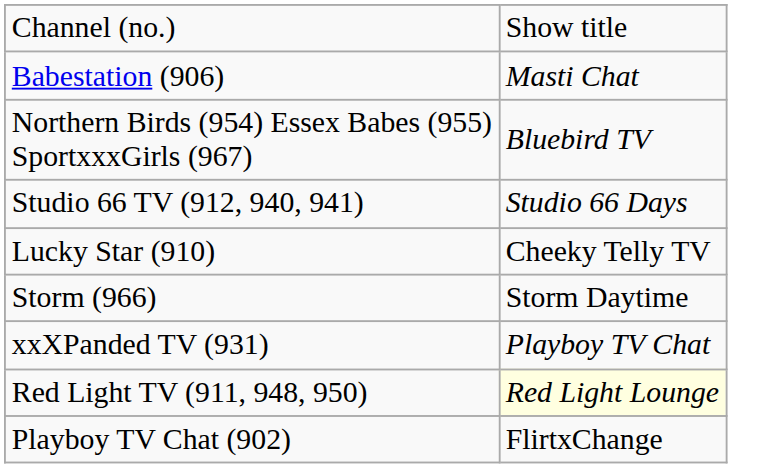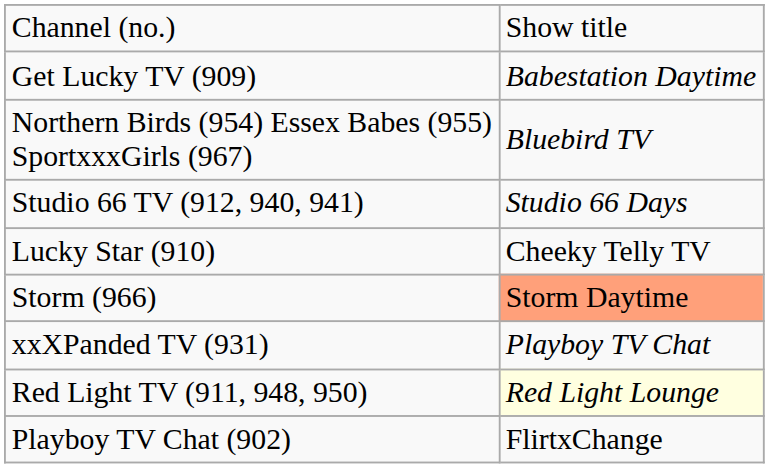+ row: Get Lucky TV (909) | Babestation Daytime
- row: Babestation (906) | Masti Chat
Storm (966) | column 2: no background -> lightsalmon background
